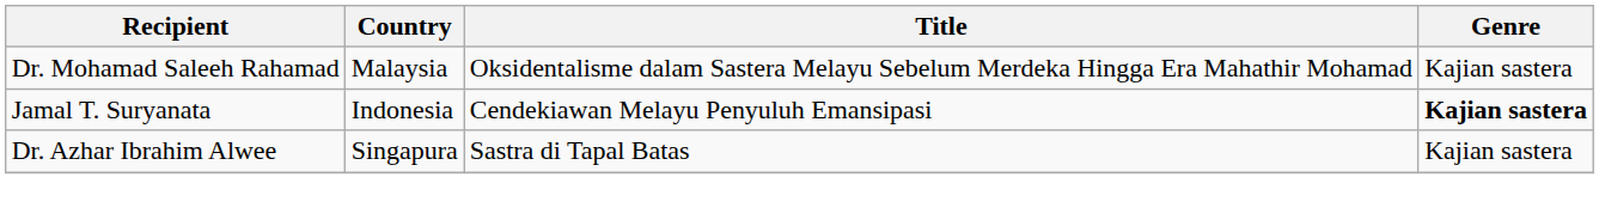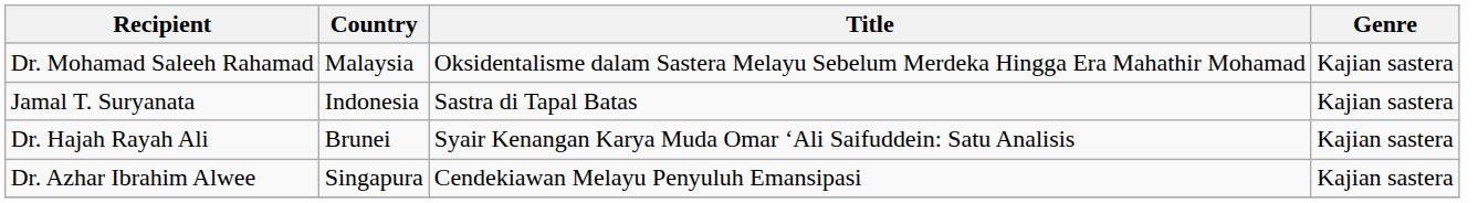Jamal T. Suryanata | Title: Cendekiawan Melayu Penyuluh Emansipasi -> Sastra di Tapal Batas
Jamal T. Suryanata | Genre: bold -> normal
+ row: Dr. Hajah Rayah Ali | Brunei | Syair Kenangan Karya Muda Omar ‘Ali Saifuddein: Satu Analisis | Kajian sastera
Dr. Azhar Ibrahim Alwee | Title: Sastra di Tapal Batas -> Cendekiawan Melayu Penyuluh Emansipasi
